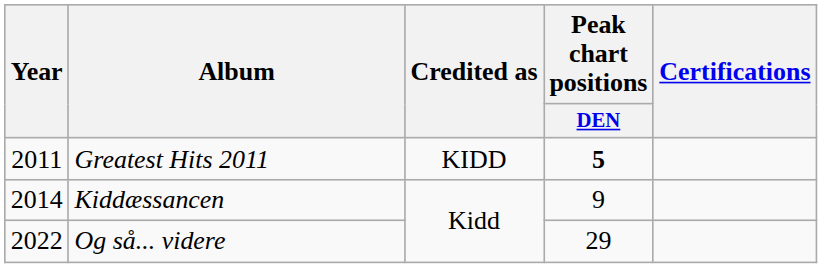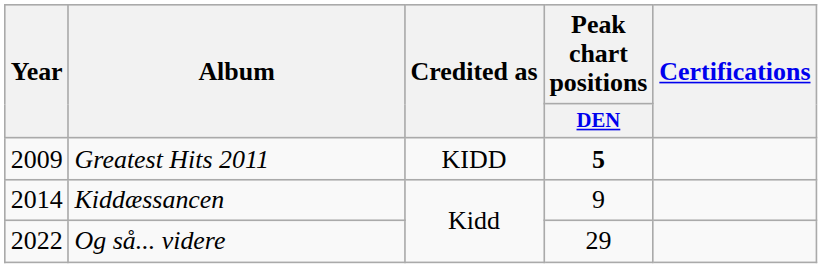Greatest Hits 2011 | Year: 2011 -> 2009
